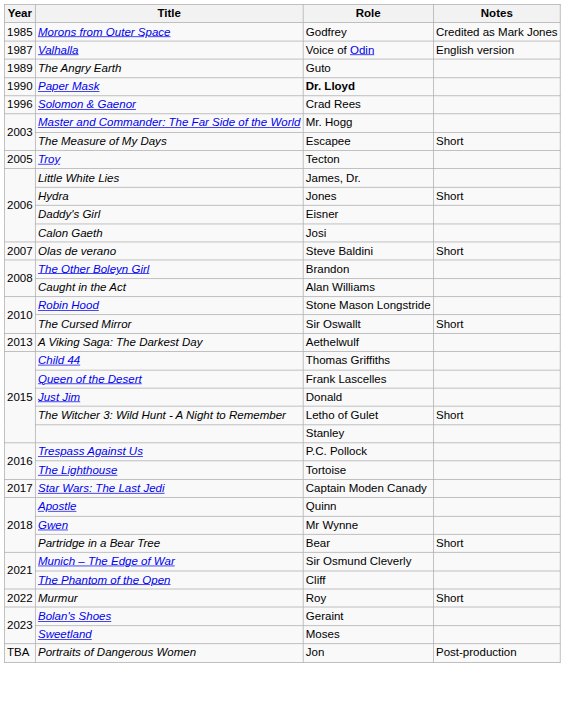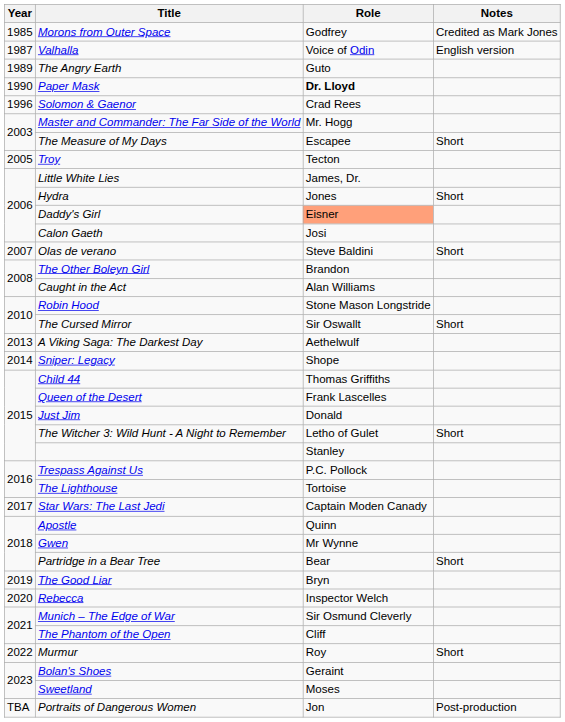Daddy's Girl | Role: no background -> lightsalmon background
+ row: 2014 | Sniper: Legacy | Shope
+ row: 2019 | The Good Liar | Bryn
+ row: 2020 | Rebecca | Inspector Welch
